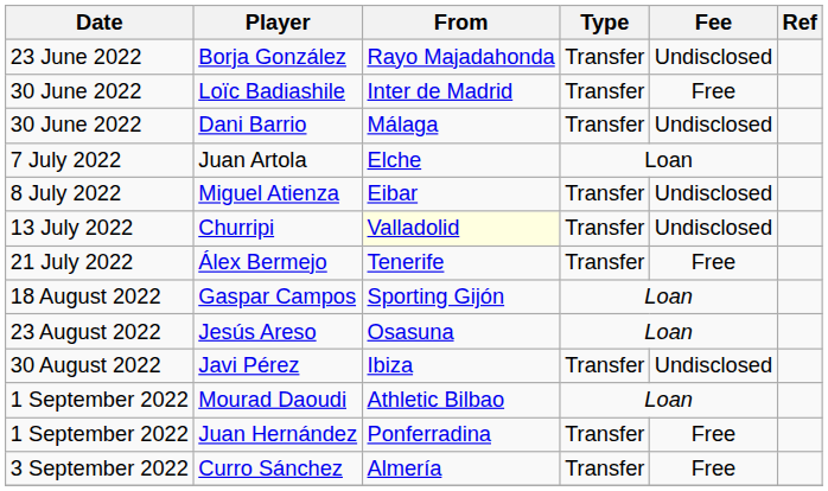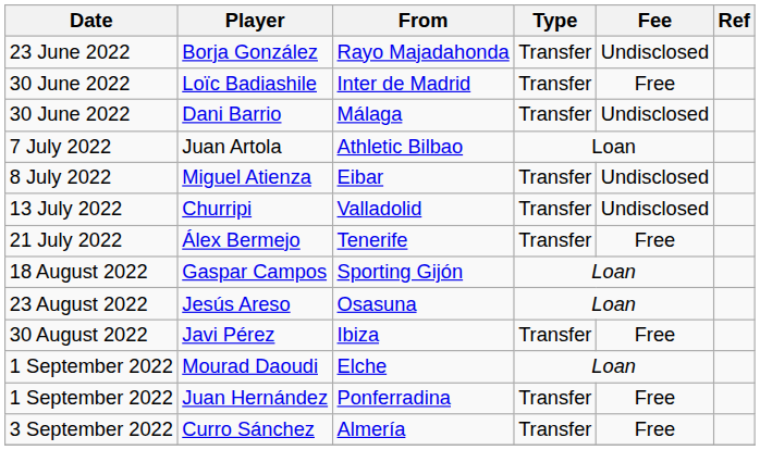Juan Artola | From: Elche -> Athletic Bilbao
Churripi | From: lightyellow background -> no background
Javi Pérez | Fee: Undisclosed -> Free
Mourad Daoudi | From: Athletic Bilbao -> Elche
